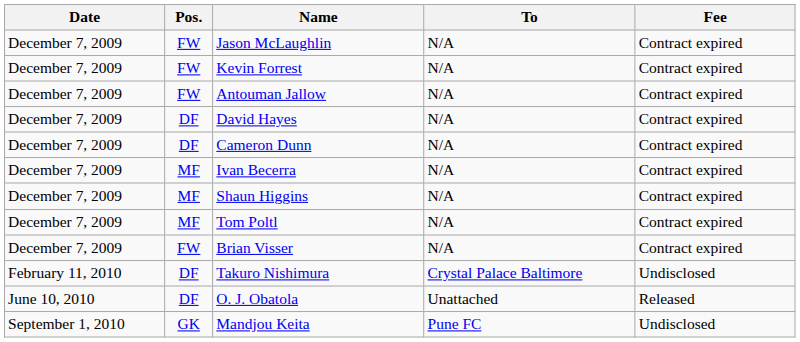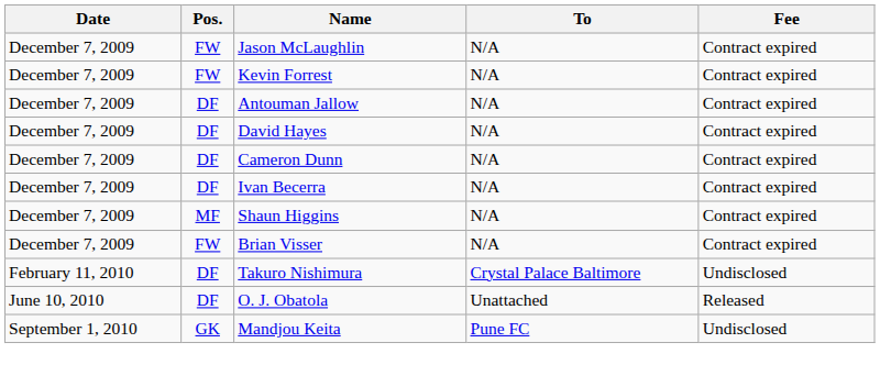Antouman Jallow | Pos.: FW -> DF
Ivan Becerra | Pos.: MF -> DF
- row: December 7, 2009 | MF | Tom Poltl | N/A | Contract expired
